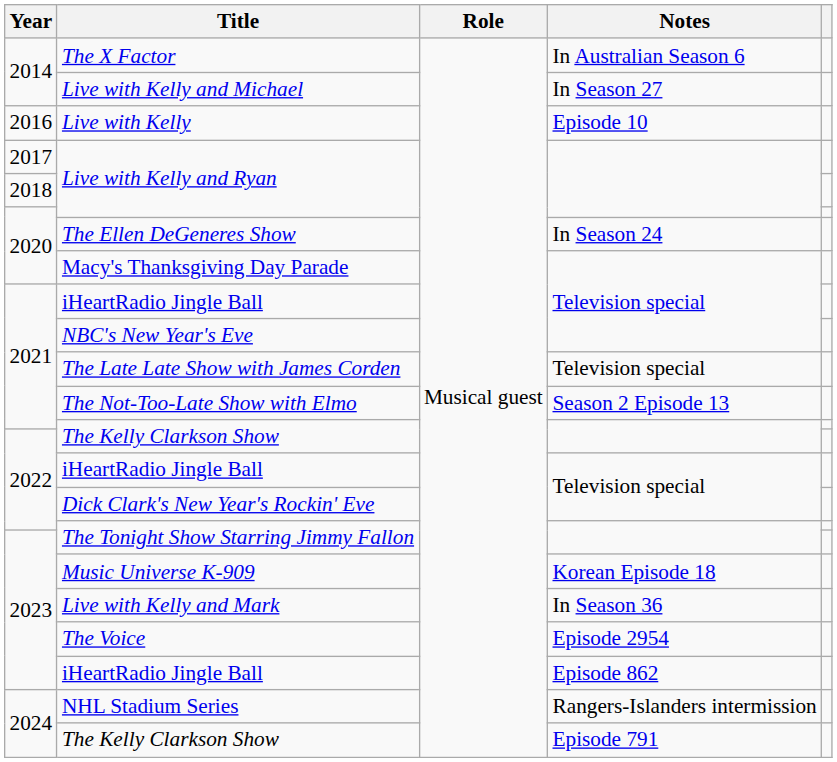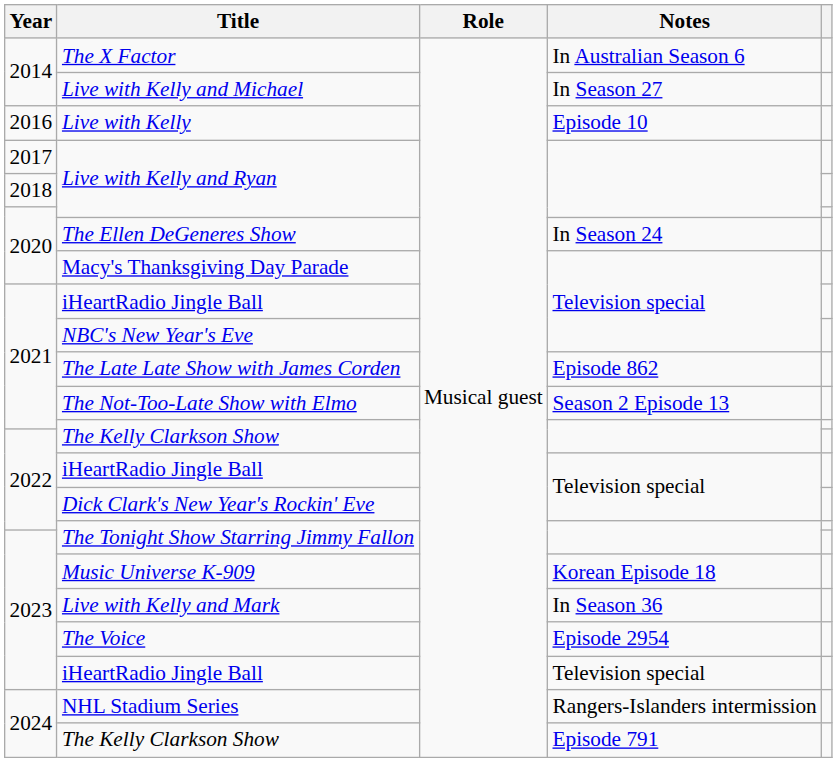The Late Late Show with James Corden | Notes: Television special -> Episode 862
2023 / iHeartRadio Jingle Ball | Notes: Episode 862 -> Television special
